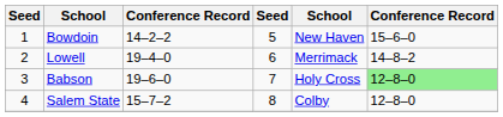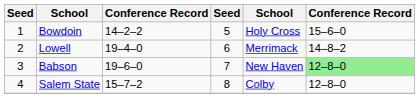Bowdoin | column 5: New Haven -> Holy Cross
Babson | column 5: Holy Cross -> New Haven
